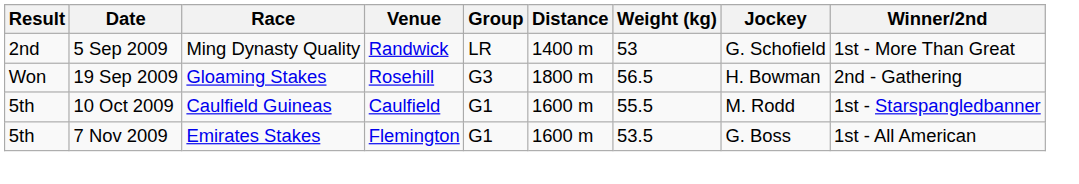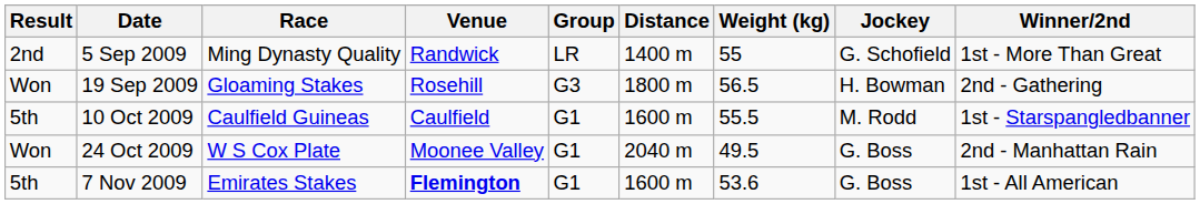5 Sep 2009 | Weight (kg): 53 -> 55
+ row: Won | 24 Oct 2009 | W S Cox Plate | Moonee Valley | G1 | 2040 m | 49.5 | G. Boss | 2nd - Manhattan Rain
7 Nov 2009 | Venue: normal -> bold
7 Nov 2009 | Weight (kg): 53.5 -> 53.6
